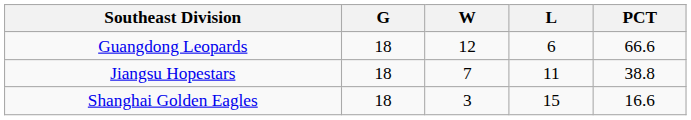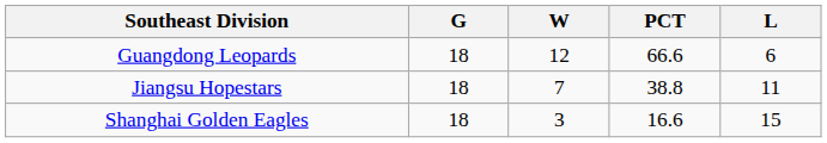columns swapped: L <-> PCT
